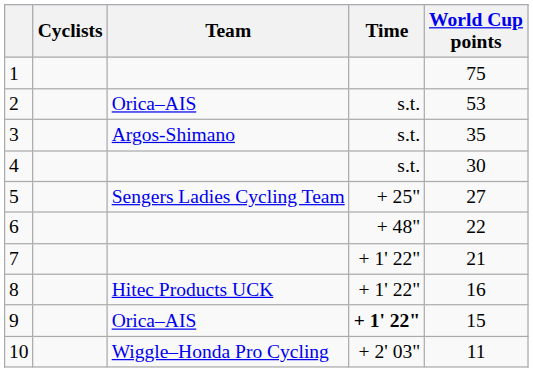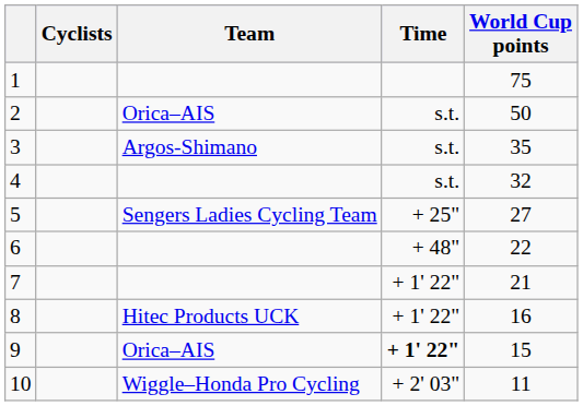2 | World Cup points: 53 -> 50
4 | World Cup points: 30 -> 32
